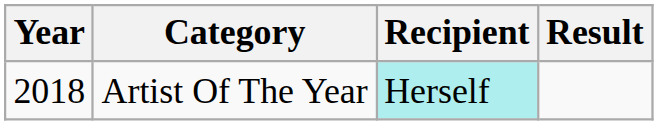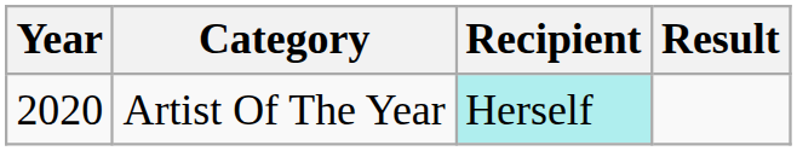Artist Of The Year | Year: 2018 -> 2020
